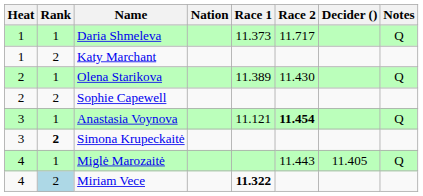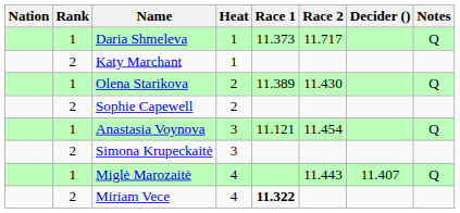columns swapped: Heat <-> Nation
Anastasia Voynova | Race 2: bold -> normal
Simona Krupeckaitė | Rank: bold -> normal
Miglė Marozaitė | Decider (): 11.405 -> 11.407
Miriam Vece | Rank: lightblue background -> no background
